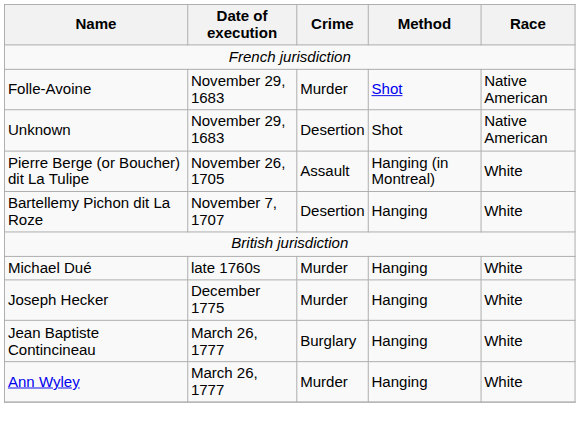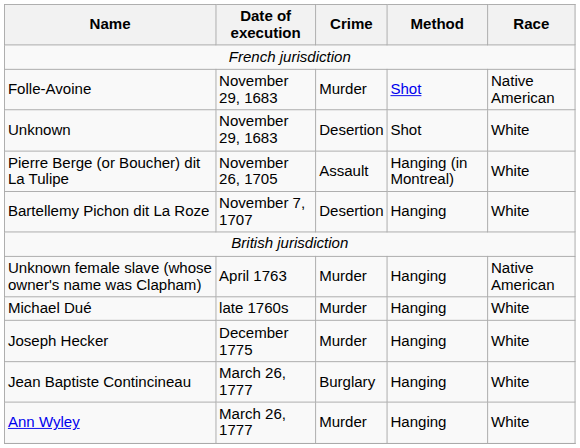Unknown | Race: Native American -> White
+ row: Unknown female slave (whose owner's name was Clapham) | April 1763 | Murder | Hanging | Native American
